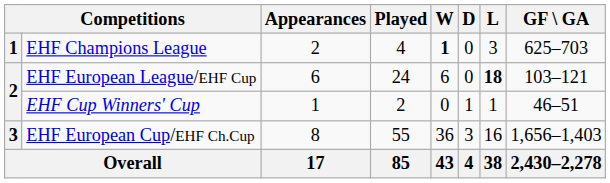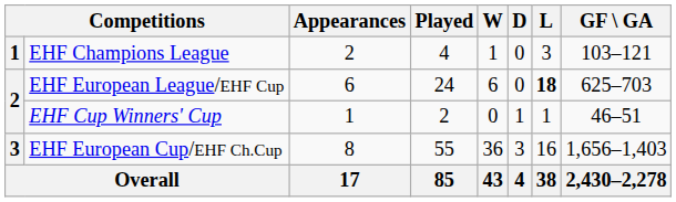EHF Champions League | W: bold -> normal
EHF Champions League | GF \ GA: 625–703 -> 103–121
EHF European League/EHF Cup | GF \ GA: 103–121 -> 625–703
